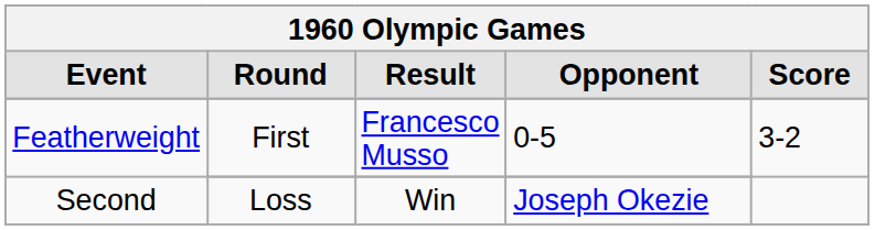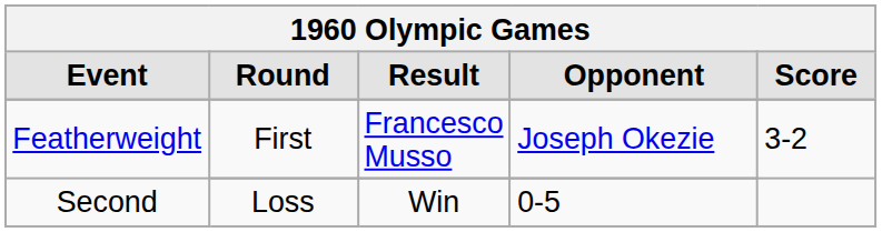Featherweight / First | Opponent: 0-5 -> Joseph Okezie
Second | Opponent: Joseph Okezie -> 0-5
